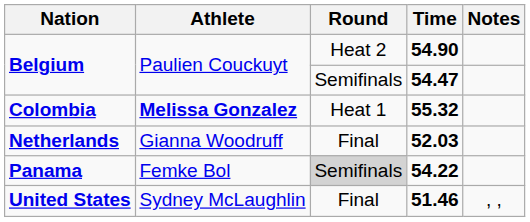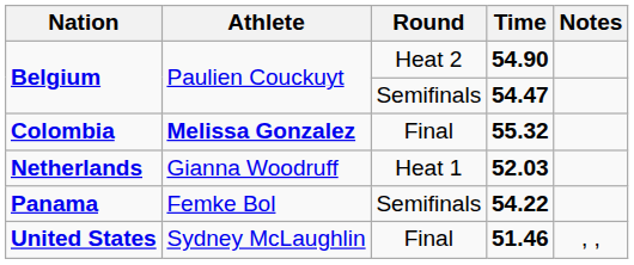55.32 | Round: Heat 1 -> Final
52.03 | Round: Final -> Heat 1
54.22 | Round: lightgrey background -> no background
